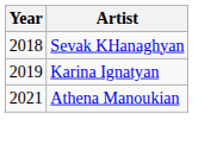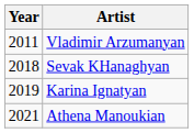+ row: 2011 | Vladimir Arzumanyan
